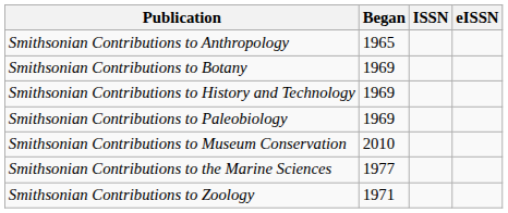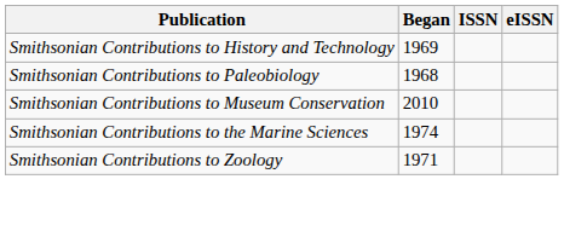- row: Smithsonian Contributions to Anthropology | 1965
- row: Smithsonian Contributions to Botany | 1969
Smithsonian Contributions to Paleobiology | Began: 1969 -> 1968
Smithsonian Contributions to the Marine Sciences | Began: 1977 -> 1974
